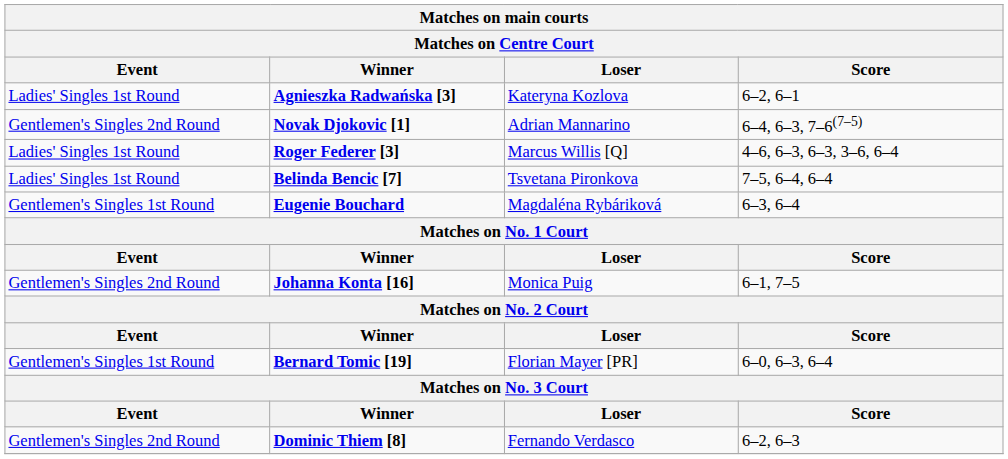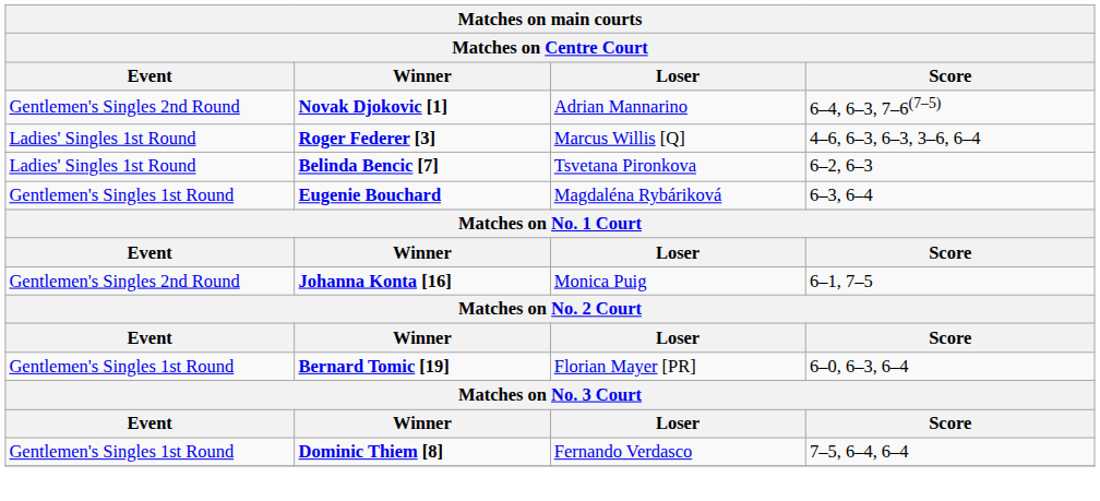- row: Ladies' Singles 1st Round | Agnieszka Radwańska [3] | Kateryna Kozlova | 6–2, 6–1
Belinda Bencic [7] | Score: 7–5, 6–4, 6–4 -> 6–2, 6–3
Dominic Thiem [8] | Event: Gentlemen's Singles 2nd Round -> Gentlemen's Singles 1st Round
Dominic Thiem [8] | Score: 6–2, 6–3 -> 7–5, 6–4, 6–4
